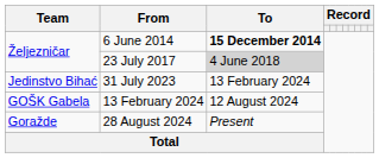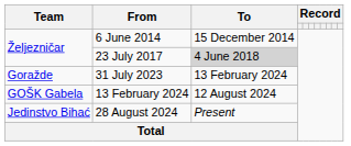6 June 2014 | To: bold -> normal
31 July 2023 | Team: Jedinstvo Bihać -> Goražde
28 August 2024 | Team: Goražde -> Jedinstvo Bihać
